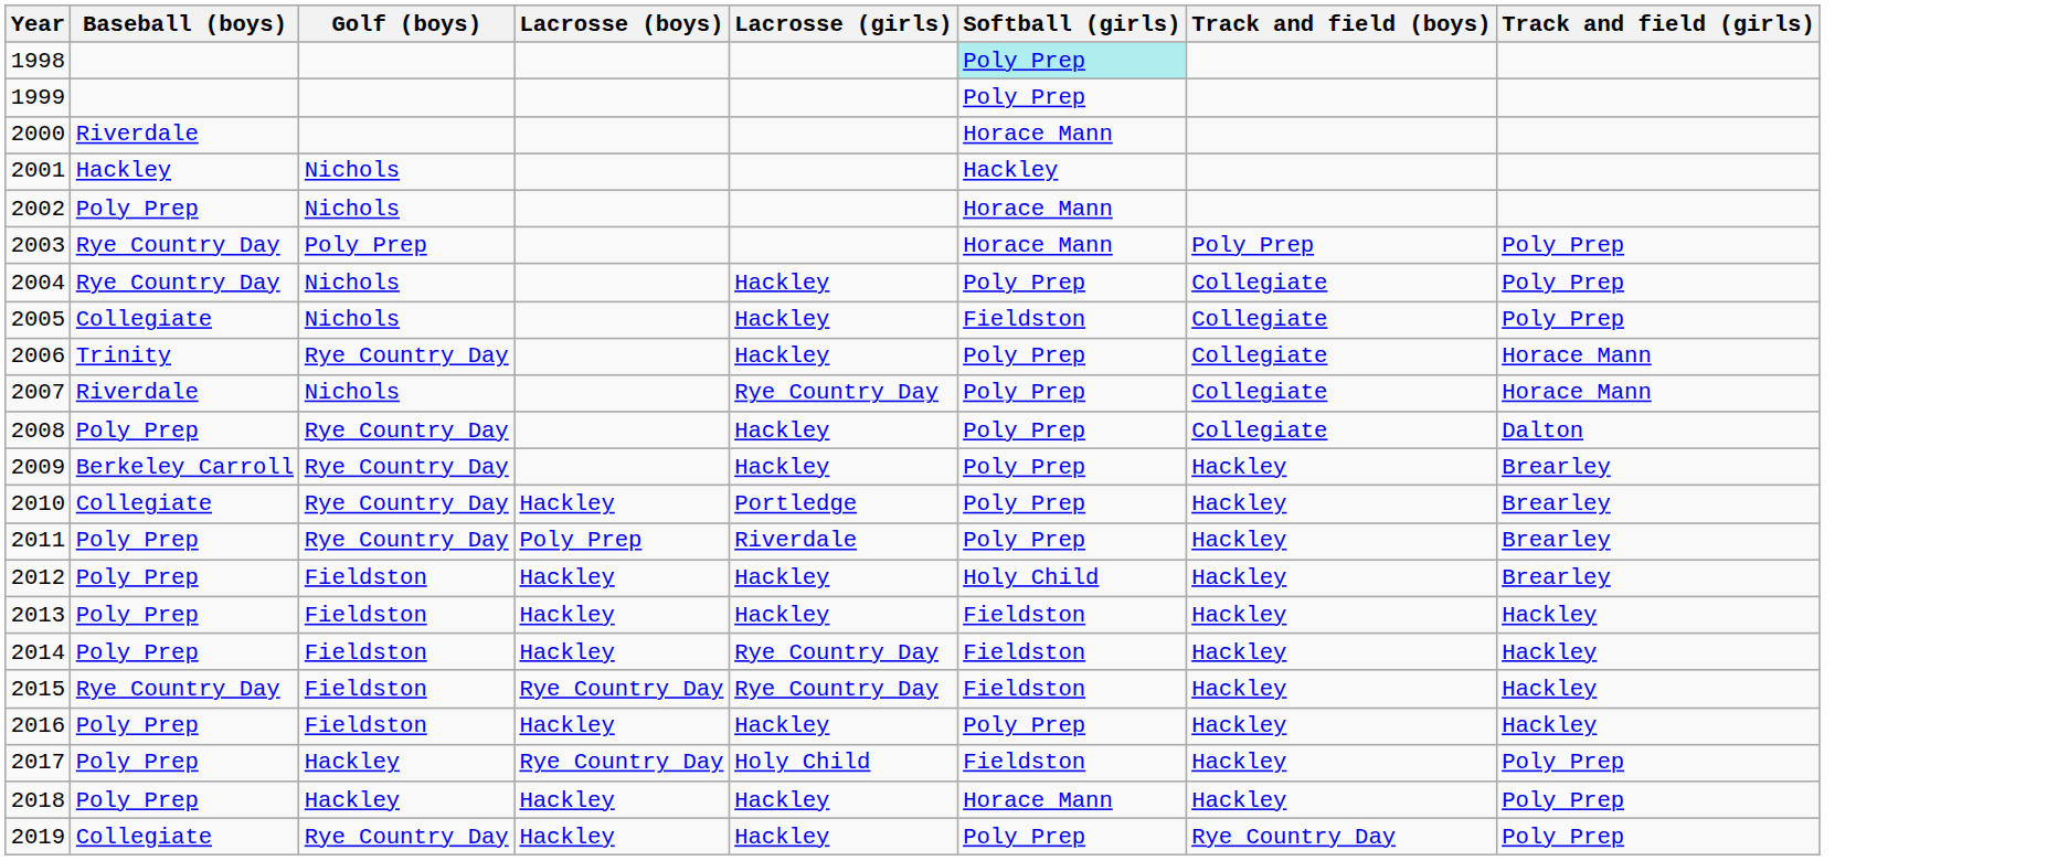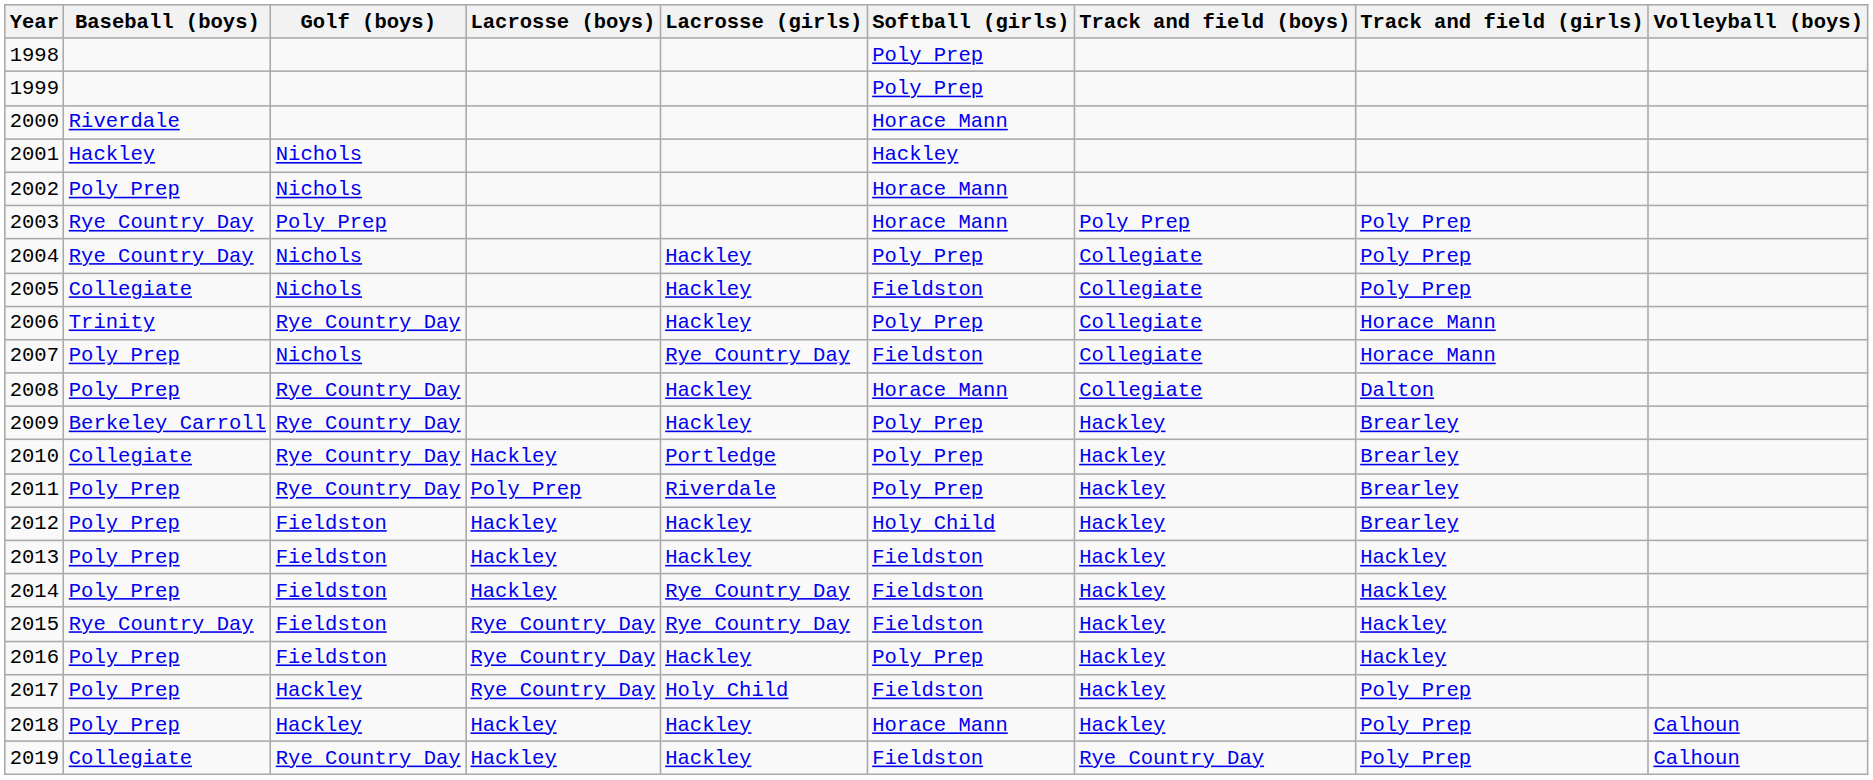+ column: Volleyball (boys) | Calhoun | Calhoun
1998 | Softball (girls): paleturquoise background -> no background
2007 | Baseball (boys): Riverdale -> Poly Prep
2007 | Softball (girls): Poly Prep -> Fieldston
2008 | Softball (girls): Poly Prep -> Horace Mann
2016 | Lacrosse (boys): Hackley -> Rye Country Day
2019 | Softball (girls): Poly Prep -> Fieldston
